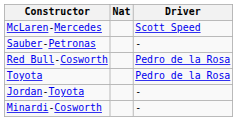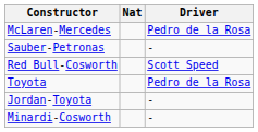McLaren-Mercedes | Driver: Scott Speed -> Pedro de la Rosa
Red Bull-Cosworth | Driver: Pedro de la Rosa -> Scott Speed
